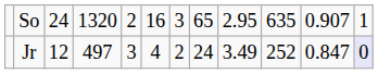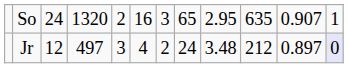Jr | column 9: 3.49 -> 3.48
Jr | column 10: 252 -> 212
Jr | column 11: 0.847 -> 0.897
